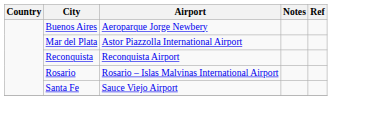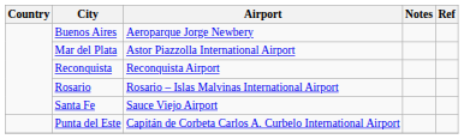+ row: Punta del Este | Capitán de Corbeta Carlos A. Curbelo International Airport
